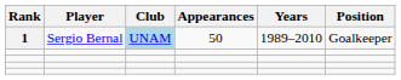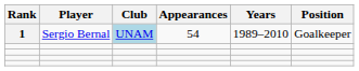1 | Appearances: 50 -> 54
